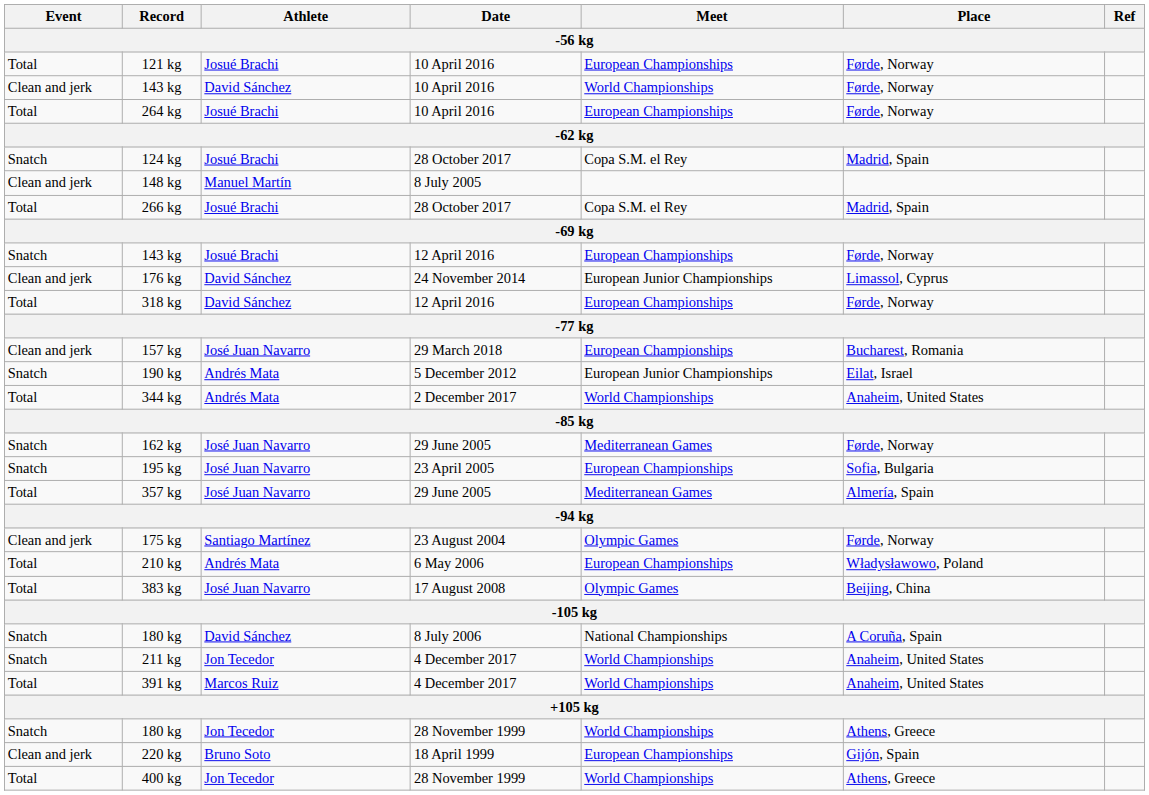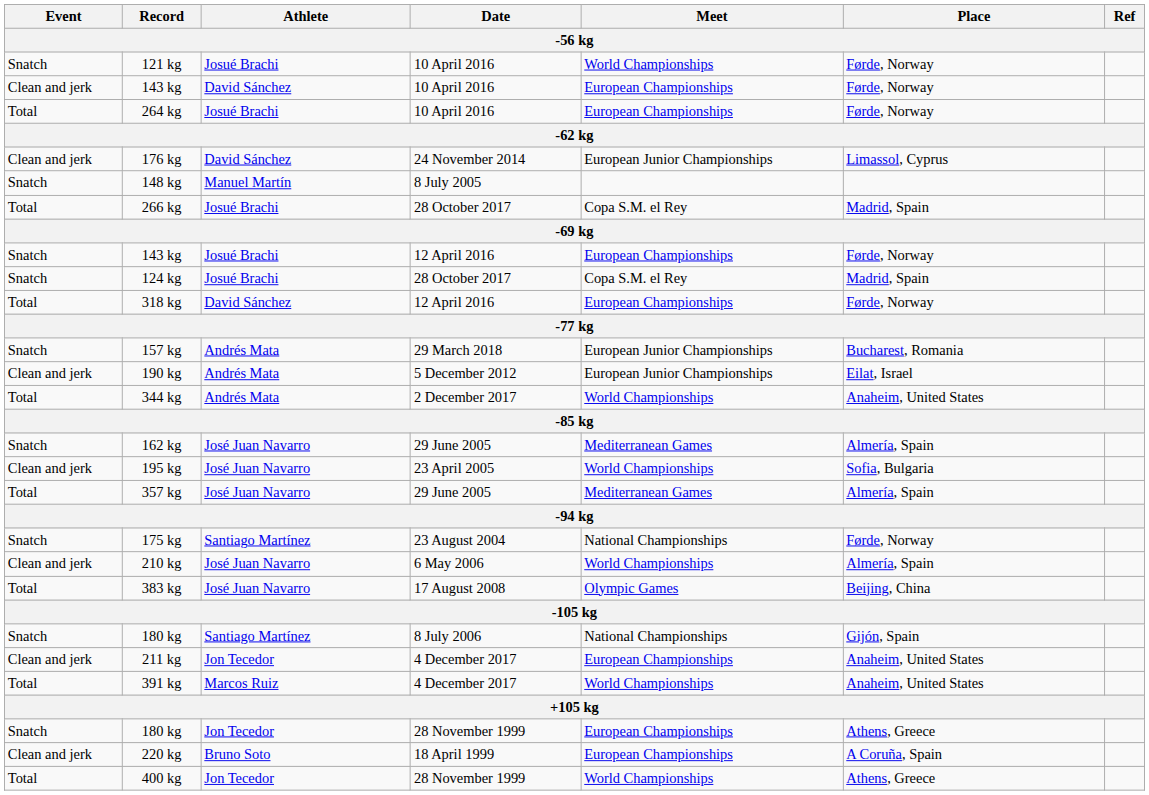121 kg | Event: Total -> Snatch
121 kg | Meet: European Championships -> World Championships
143 kg / 10 April 2016 | Meet: World Championships -> European Championships
rows swapped: 124 kg <-> 176 kg
148 kg | Event: Clean and jerk -> Snatch
157 kg | Event: Clean and jerk -> Snatch
157 kg | Athlete: José Juan Navarro -> Andrés Mata
157 kg | Meet: European Championships -> European Junior Championships
190 kg | Event: Snatch -> Clean and jerk
162 kg | Place: Førde, Norway -> Almería, Spain
195 kg | Event: Snatch -> Clean and jerk
195 kg | Meet: European Championships -> World Championships
175 kg | Event: Clean and jerk -> Snatch
175 kg | Meet: Olympic Games -> National Championships
210 kg | Event: Total -> Clean and jerk
210 kg | Athlete: Andrés Mata -> José Juan Navarro
210 kg | Meet: European Championships -> World Championships
210 kg | Place: Władysławowo, Poland -> Almería, Spain
180 kg / 8 July 2006 | Athlete: David Sánchez -> Santiago Martínez
180 kg / 8 July 2006 | Place: A Coruña, Spain -> Gijón, Spain
211 kg | Event: Snatch -> Clean and jerk
211 kg | Meet: World Championships -> European Championships
180 kg / 28 November 1999 | Meet: World Championships -> European Championships
220 kg | Place: Gijón, Spain -> A Coruña, Spain
